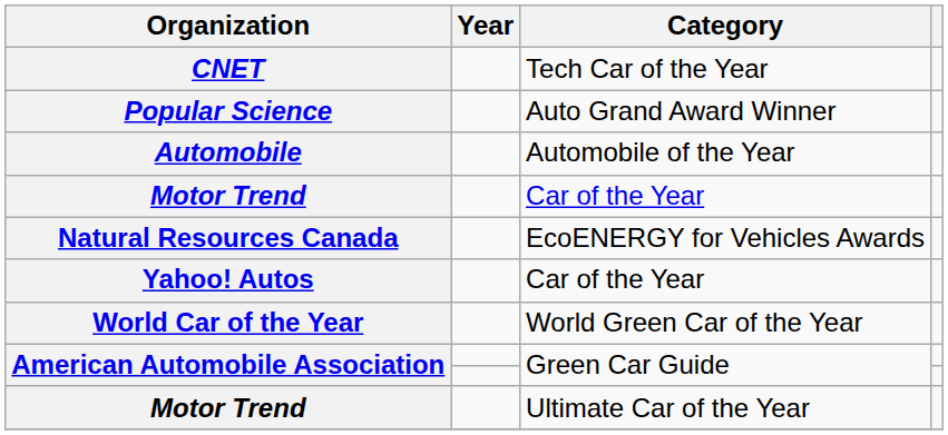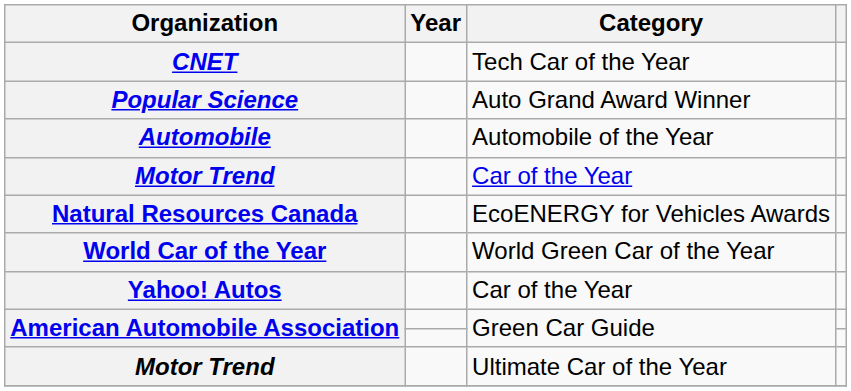rows swapped: World Car of the Year <-> Yahoo! Autos
